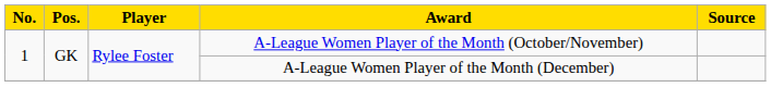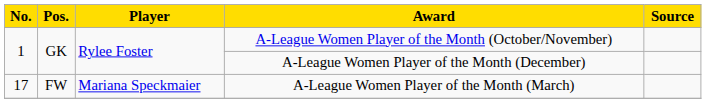+ row: 17 | FW | Mariana Speckmaier | A-League Women Player of the Month (March)
